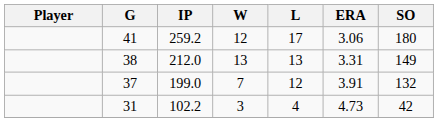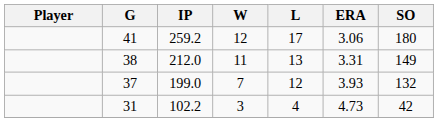212.0 | W: 13 -> 11
199.0 | ERA: 3.91 -> 3.93
